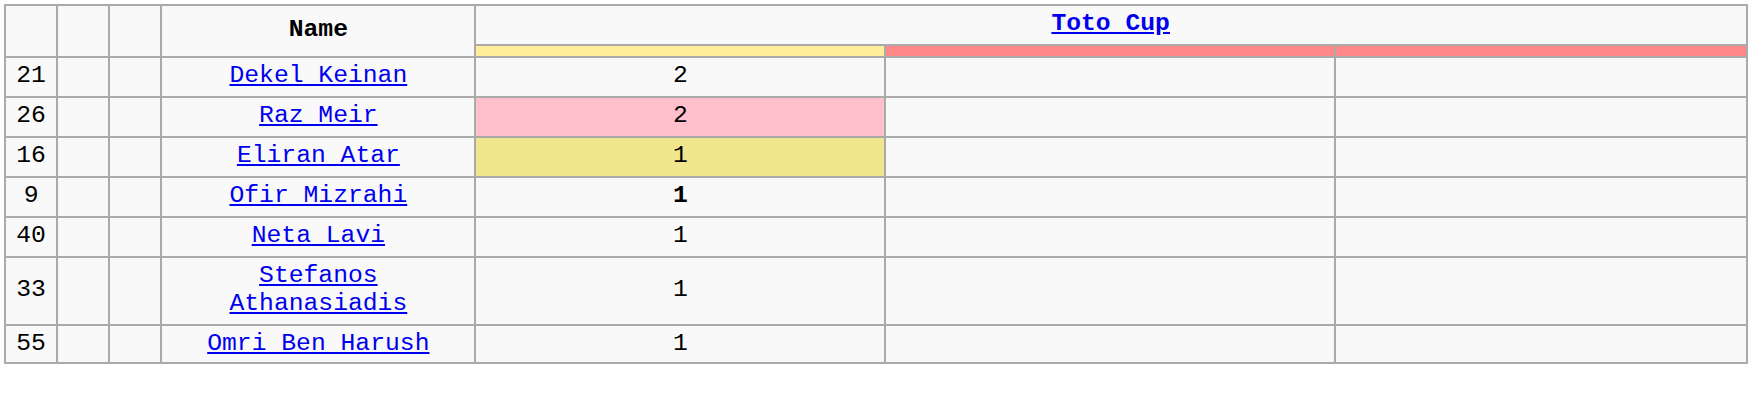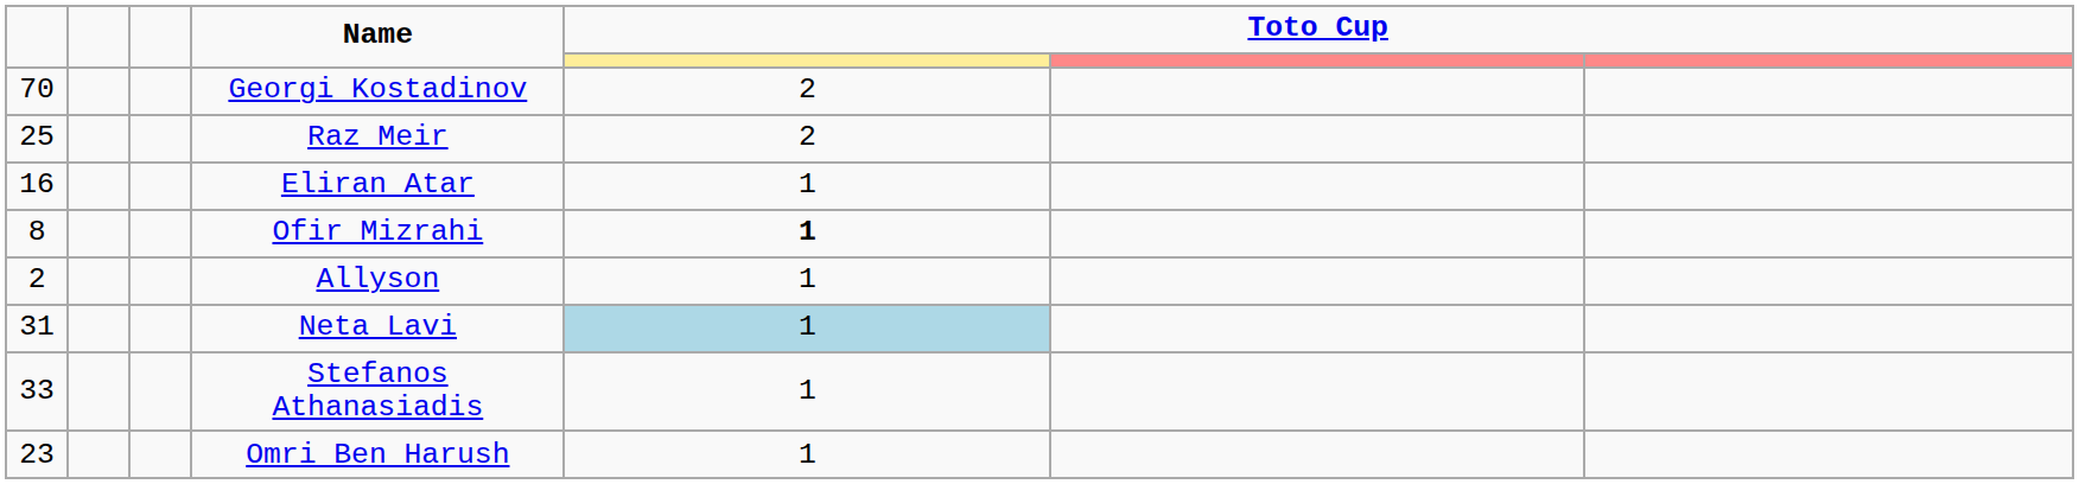+ row: 70 | Georgi Kostadinov | 2
- row: 21 | Dekel Keinan | 2
Raz Meir | column 1: 26 -> 25
Raz Meir | column 5: pink background -> no background
Eliran Atar | column 5: khaki background -> no background
Ofir Mizrahi | column 1: 9 -> 8
+ row: 2 | Allyson | 1
Neta Lavi | column 1: 40 -> 31
Neta Lavi | column 5: no background -> lightblue background
Omri Ben Harush | column 1: 55 -> 23
